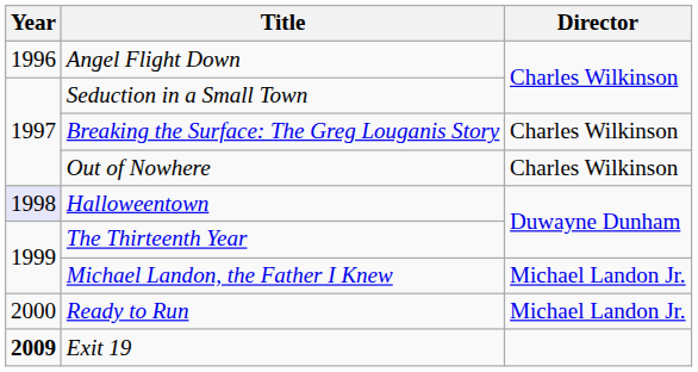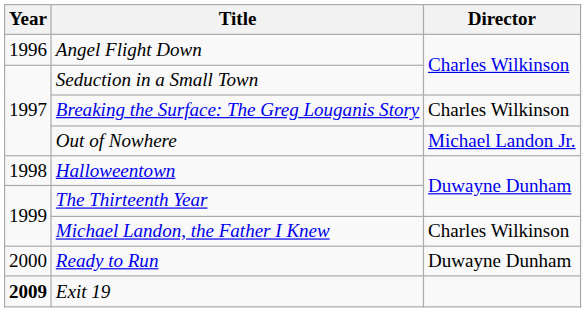Out of Nowhere | Director: Charles Wilkinson -> Michael Landon Jr.
Halloweentown | Year: lavender background -> no background
Michael Landon, the Father I Knew | Director: Michael Landon Jr. -> Charles Wilkinson
Ready to Run | Director: Michael Landon Jr. -> Duwayne Dunham
